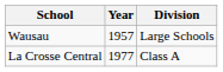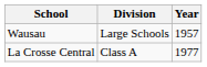columns swapped: Year <-> Division
